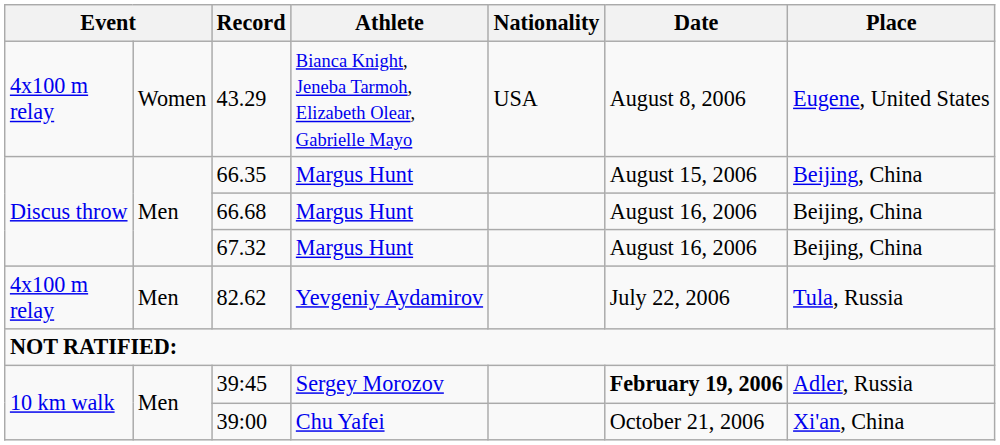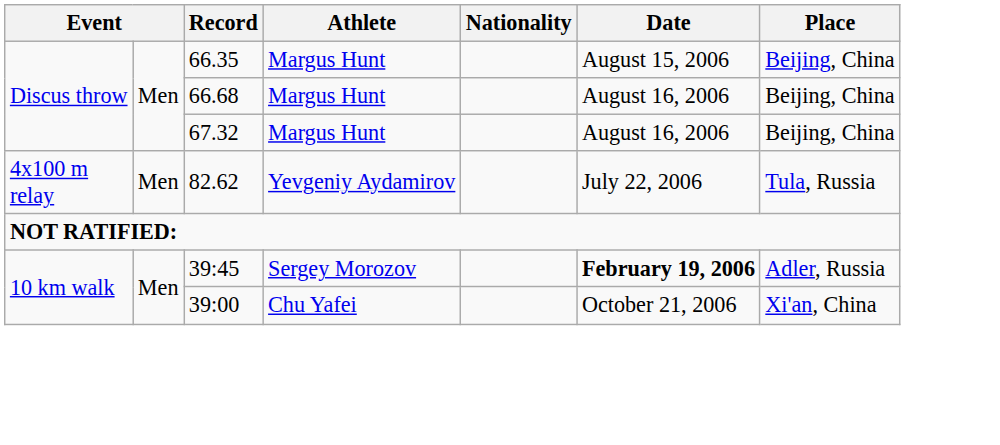- row: 4x100 m relay | Women | 43.29 | Bianca Knight, Jeneba Tarmoh, Elizabeth Olear, Gabrielle Mayo | USA | August 8, 2006 | Eugene, United States
